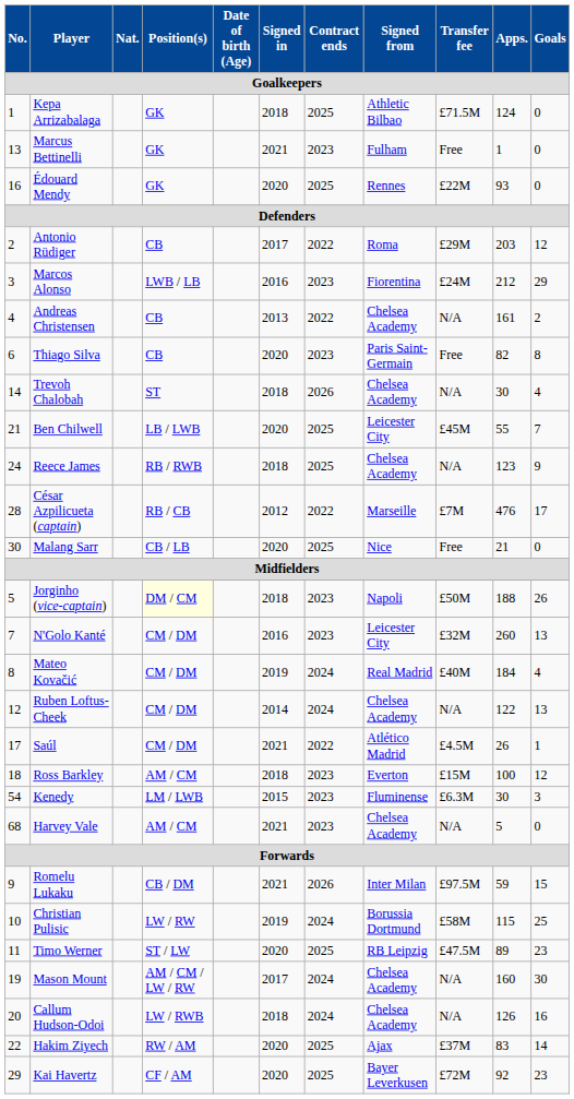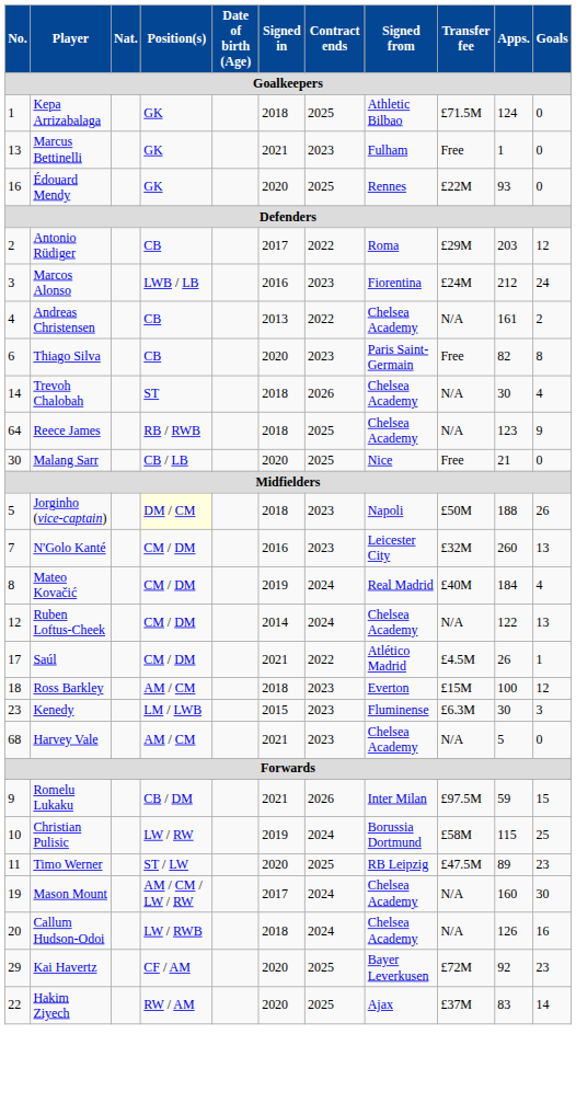Marcos Alonso | Goals: 29 -> 24
- row: 21 | Ben Chilwell | LB / LWB | 2020 | 2025 | Leicester City | £45M | 55 | 7
Reece James | No.: 24 -> 64
- row: 28 | César Azpilicueta (captain) | RB / CB | 2012 | 2022 | Marseille | £7M | 476 | 17
Kenedy | No.: 54 -> 23
rows swapped: Hakim Ziyech <-> Kai Havertz
